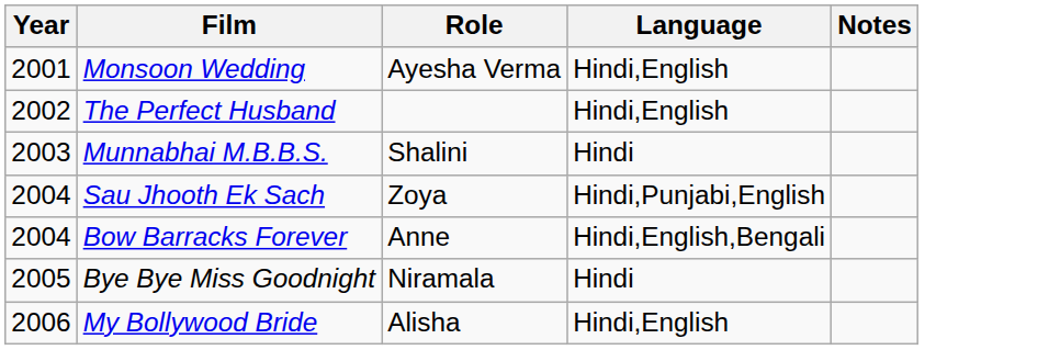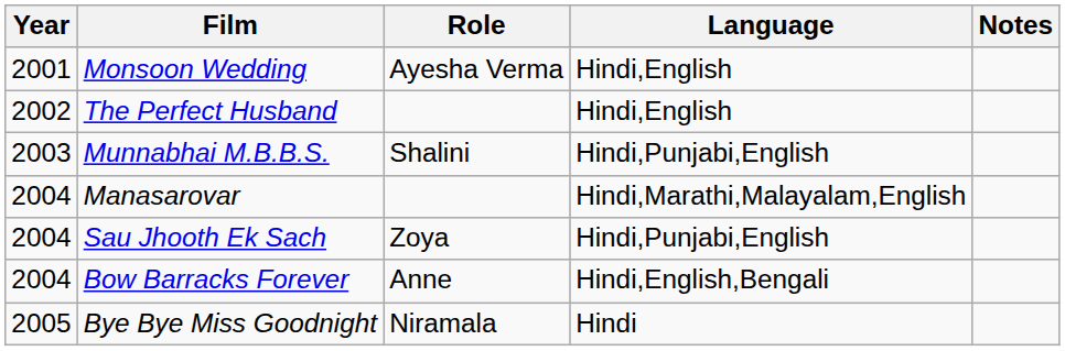Munnabhai M.B.B.S. | Language: Hindi -> Hindi,Punjabi,English
+ row: 2004 | Manasarovar | Hindi,Marathi,Malayalam,English
- row: 2006 | My Bollywood Bride | Alisha | Hindi,English
